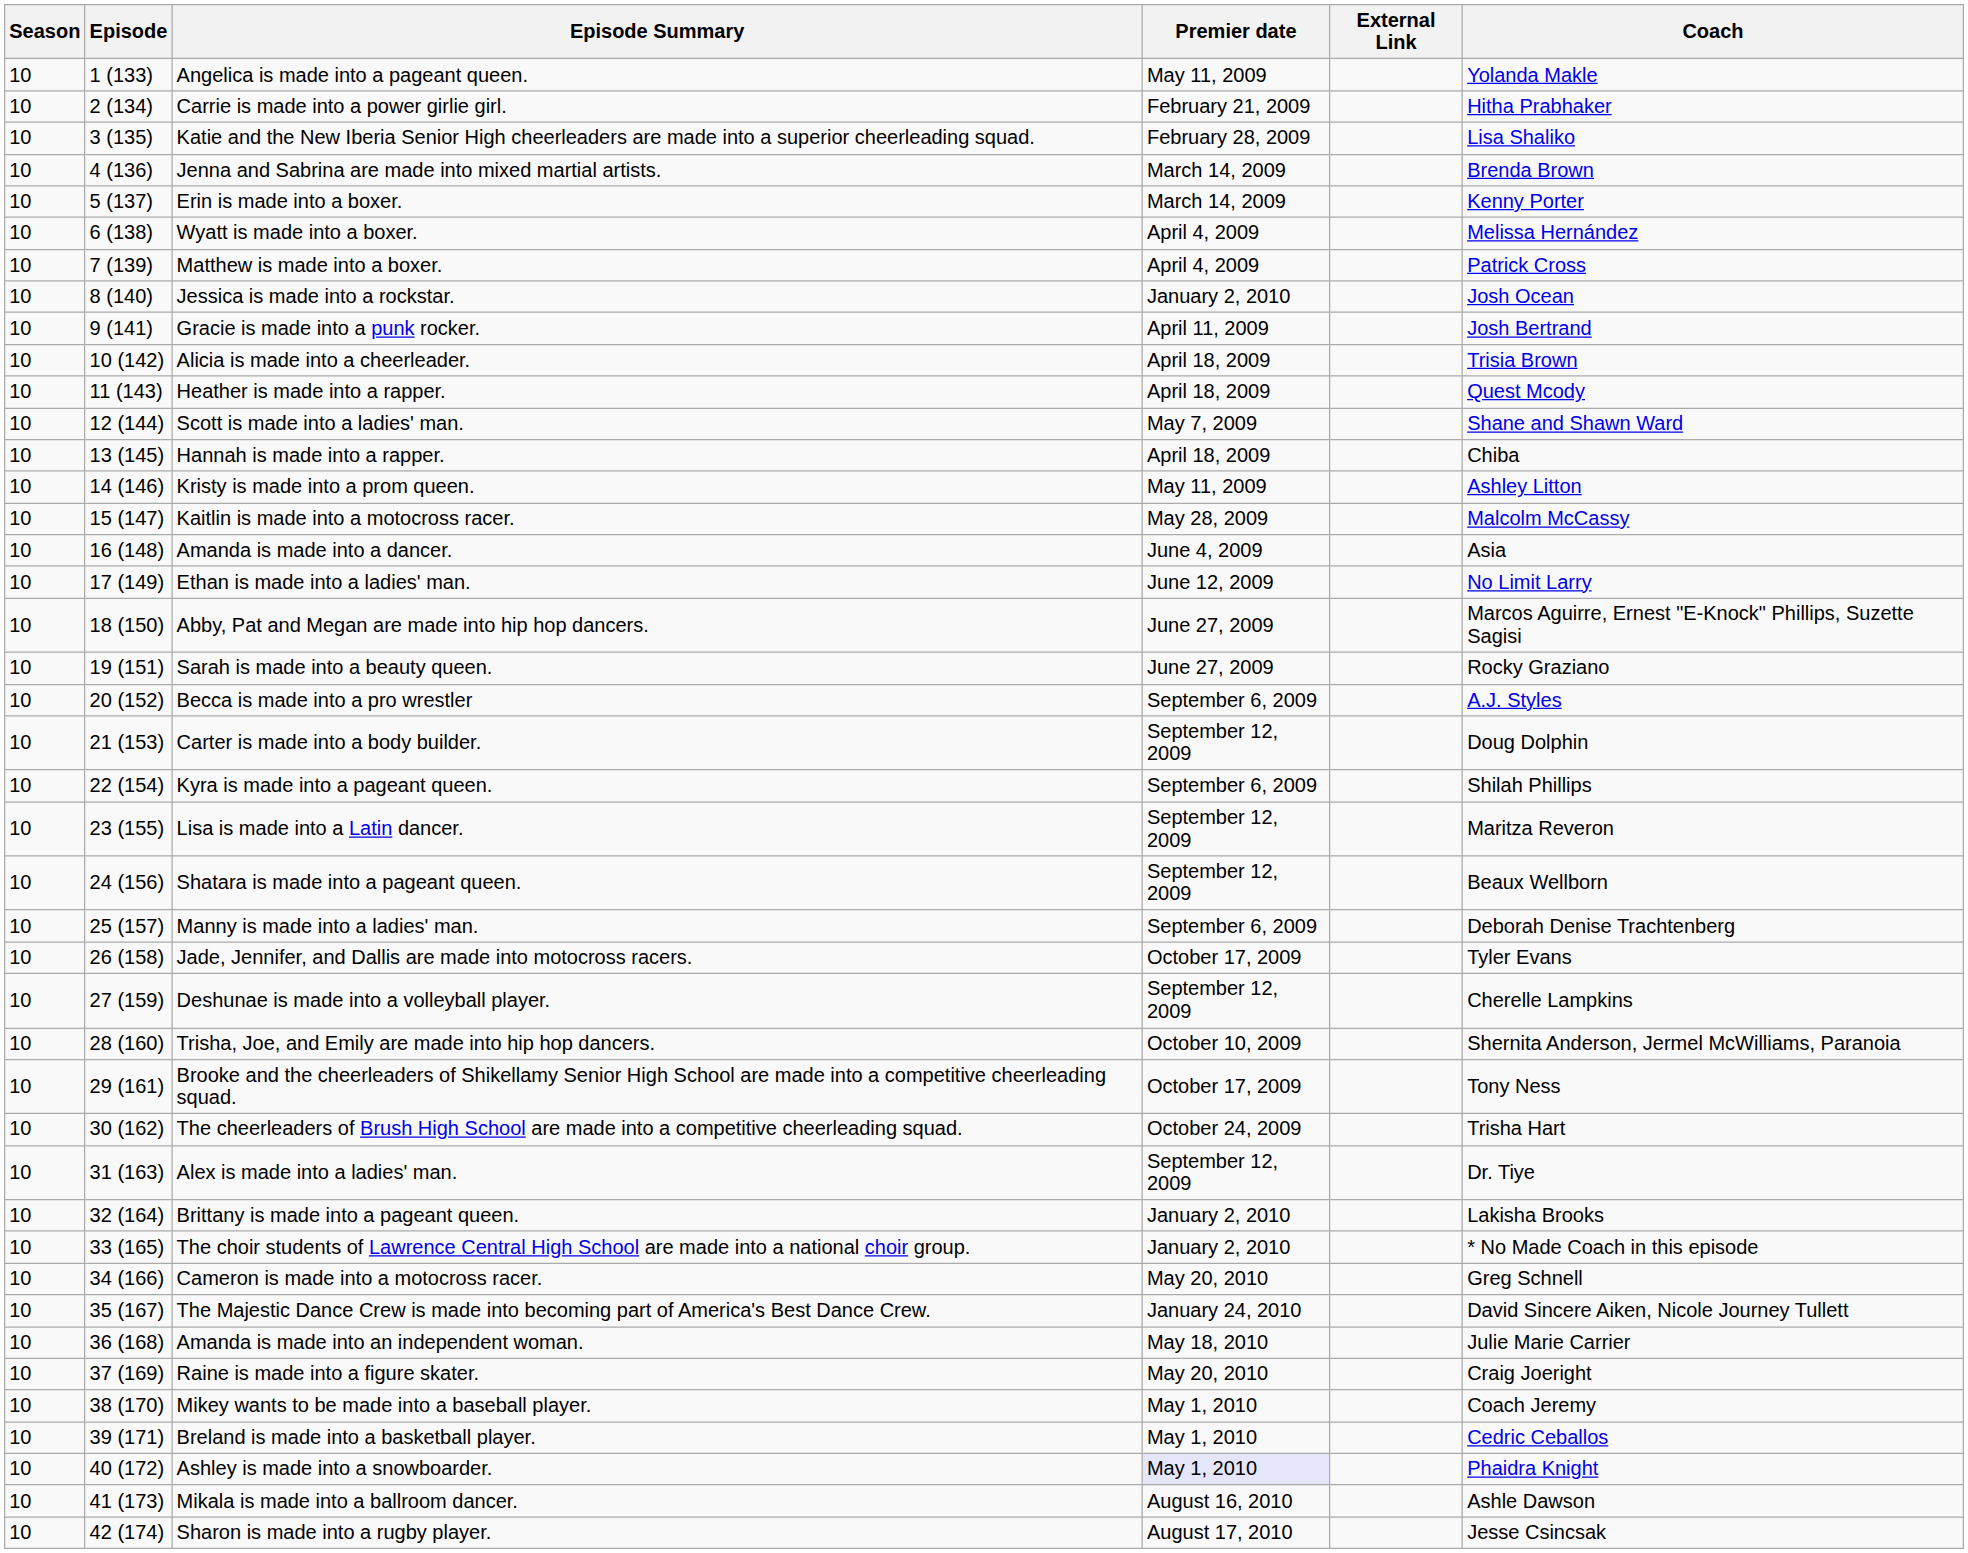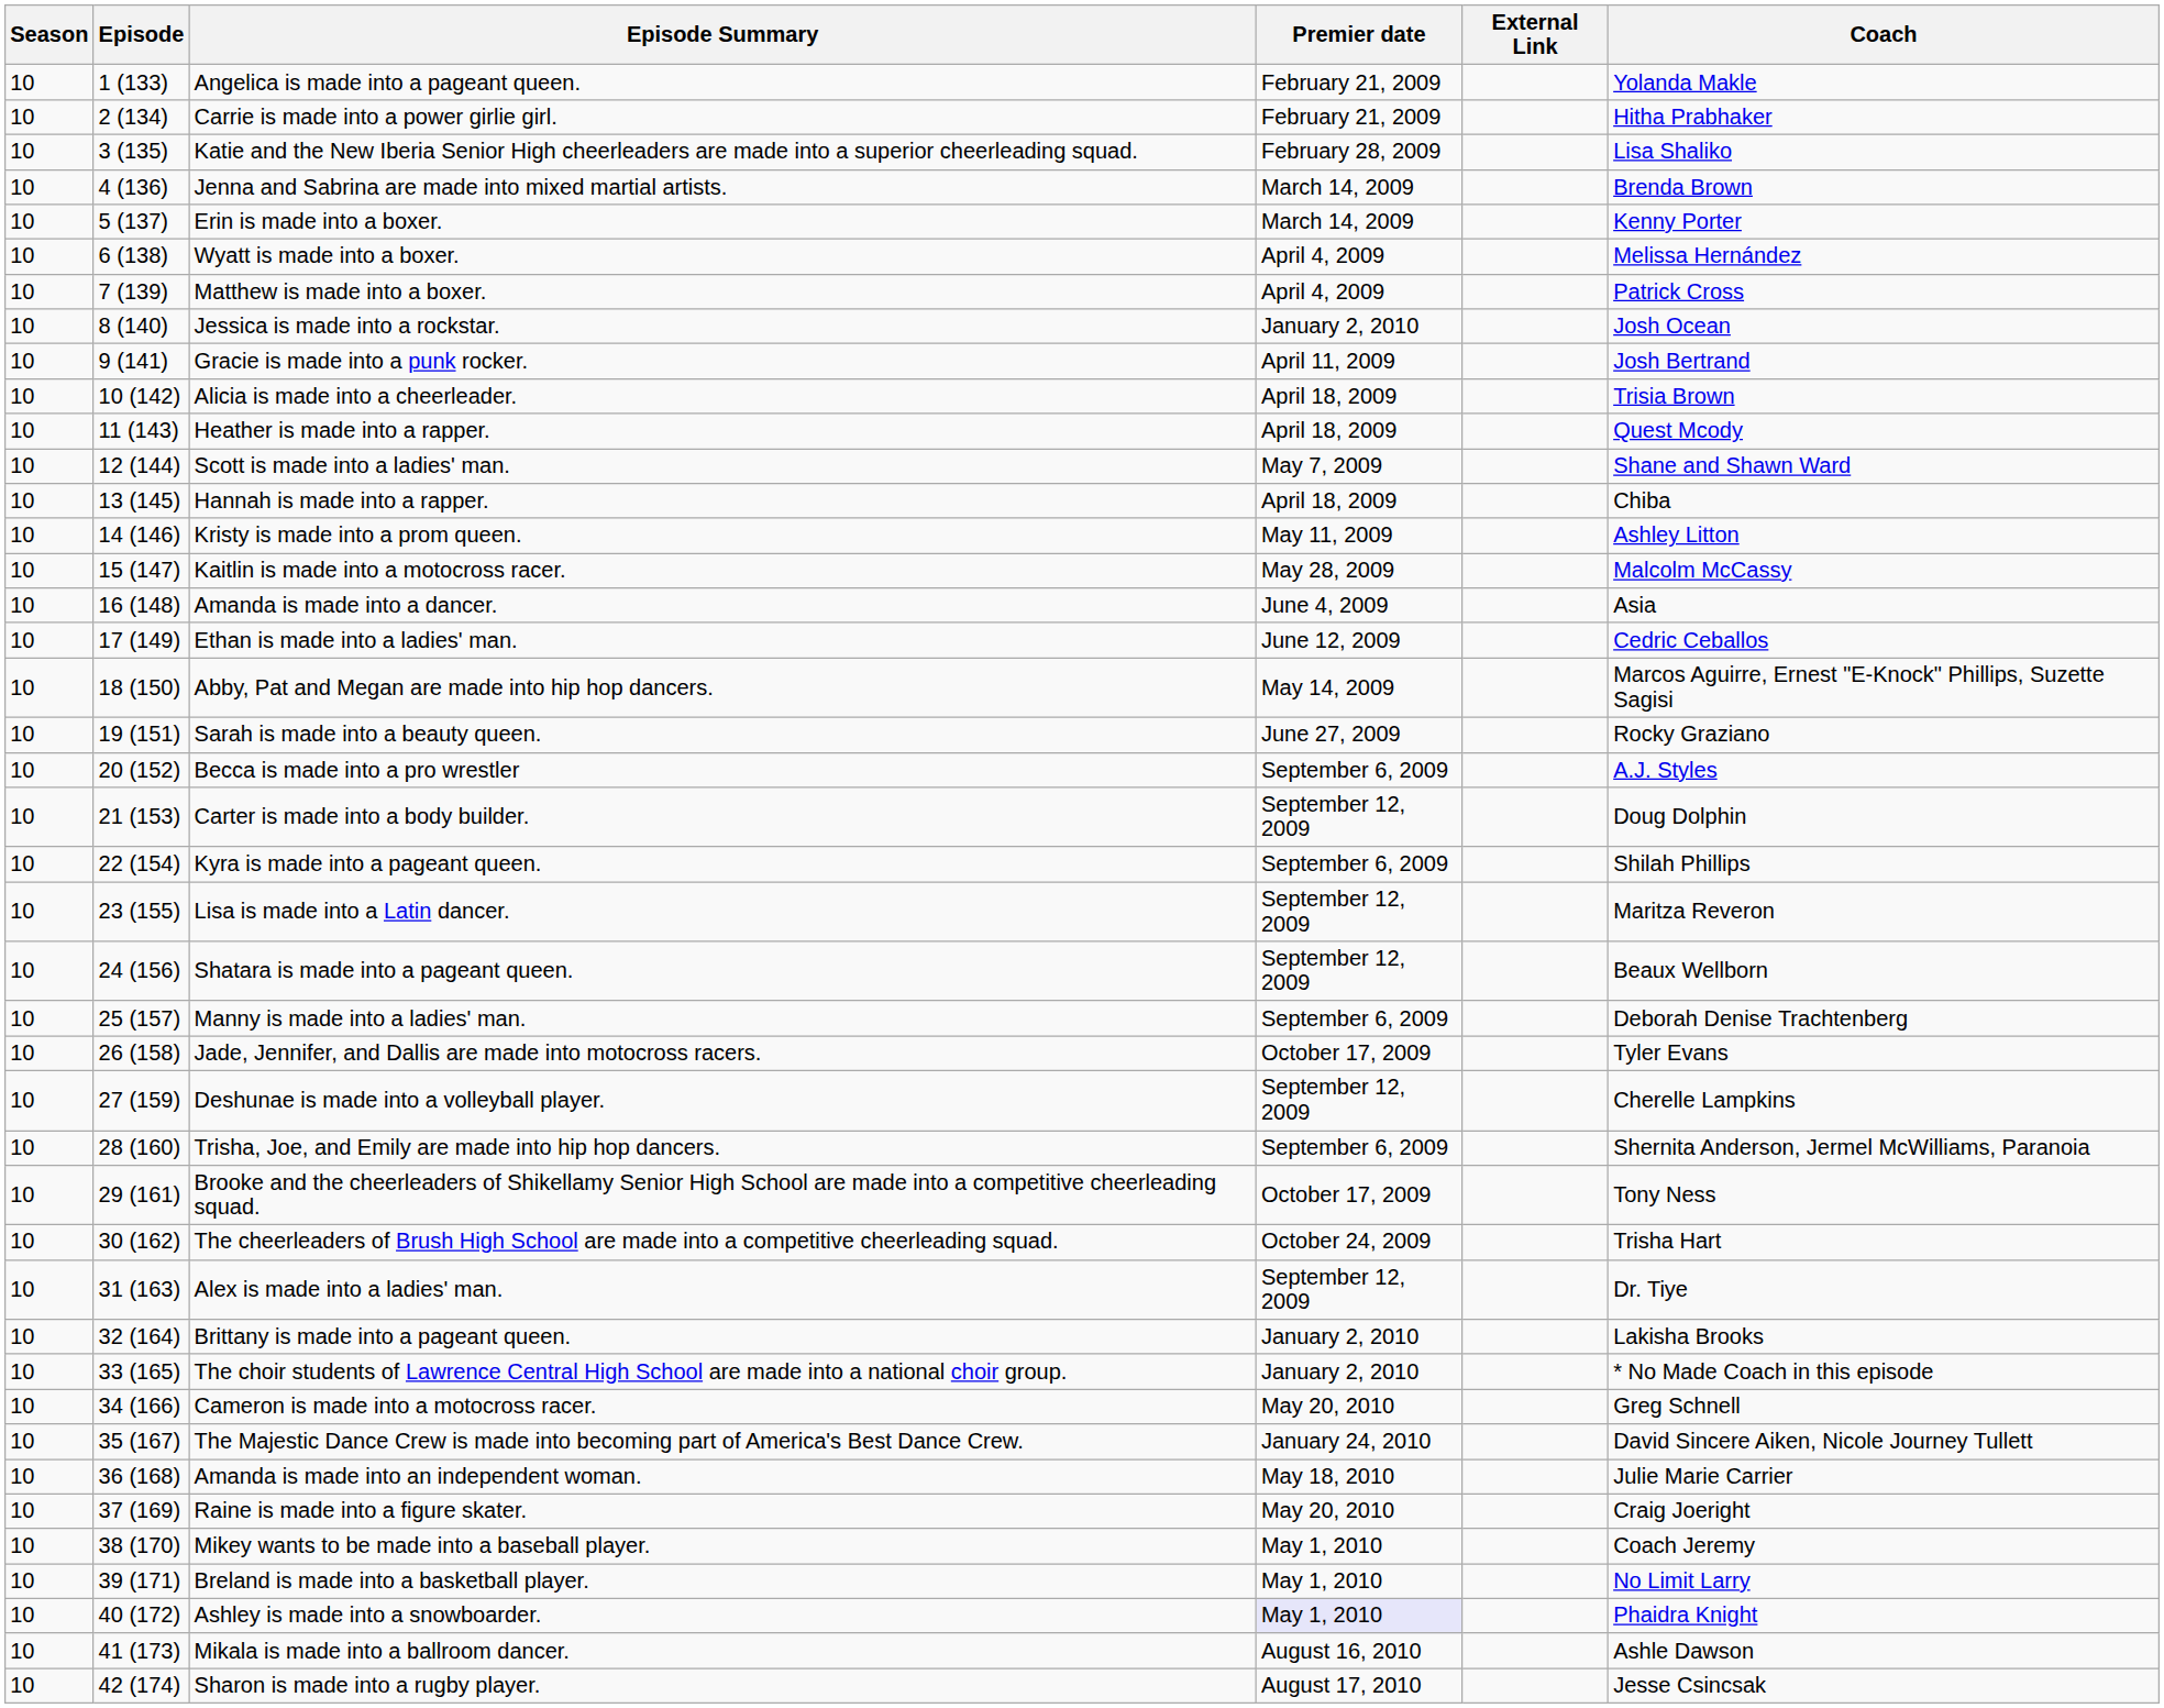Angelica is made into a pageant queen. | Premier date: May 11, 2009 -> February 21, 2009
Ethan is made into a ladies' man. | Coach: No Limit Larry -> Cedric Ceballos
Abby, Pat and Megan are made into hip hop dancers. | Premier date: June 27, 2009 -> May 14, 2009
Trisha, Joe, and Emily are made into hip hop dancers. | Premier date: October 10, 2009 -> September 6, 2009
Breland is made into a basketball player. | Coach: Cedric Ceballos -> No Limit Larry
